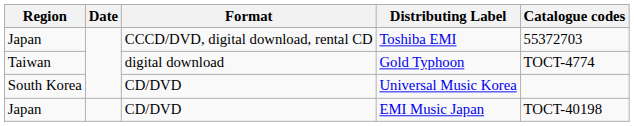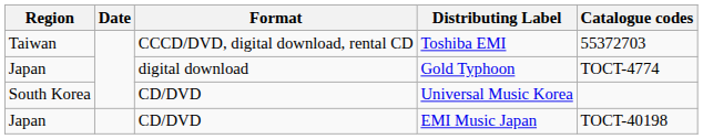Toshiba EMI | Region: Japan -> Taiwan
Gold Typhoon | Region: Taiwan -> Japan
